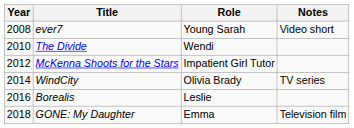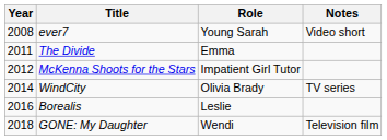The Divide | Year: 2010 -> 2011
The Divide | Role: Wendi -> Emma
GONE: My Daughter | Role: Emma -> Wendi
